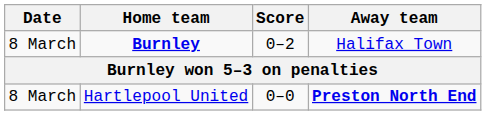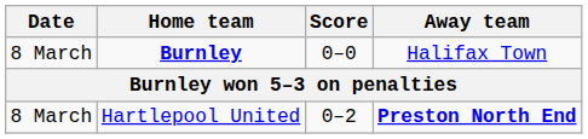Burnley | Score: 0–2 -> 0–0
Hartlepool United | Score: 0–0 -> 0–2
